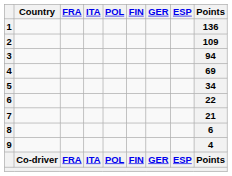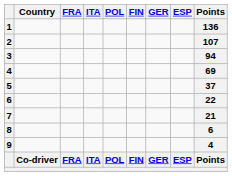2 | Points: 109 -> 107
5 | Points: 34 -> 37
